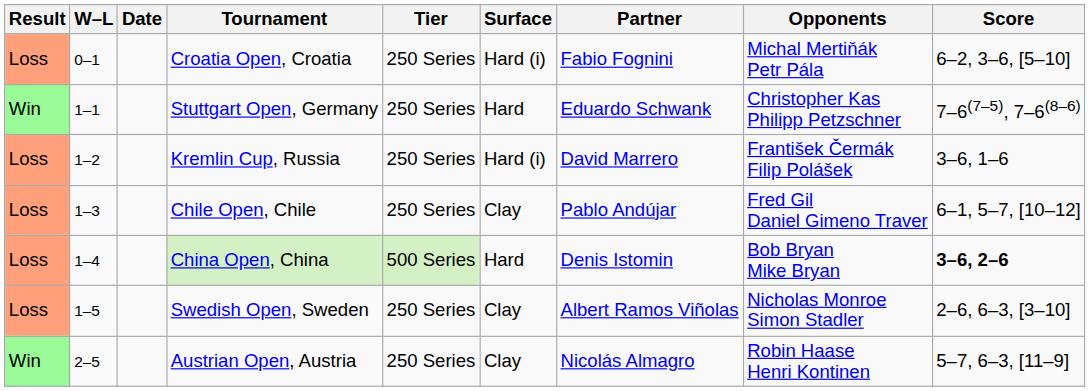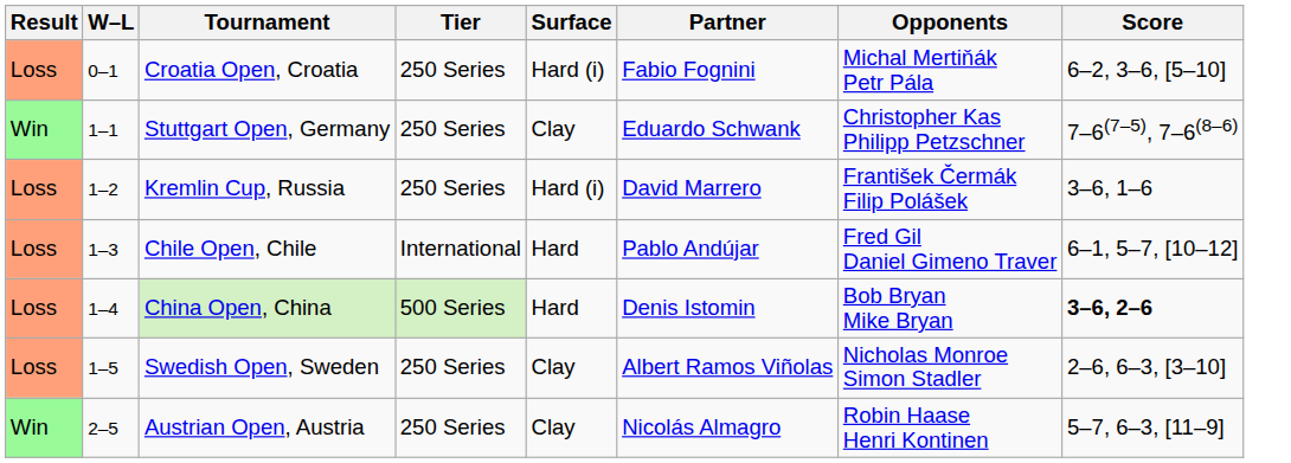- column: Date
Stuttgart Open, Germany | Surface: Hard -> Clay
Chile Open, Chile | Tier: 250 Series -> International
Chile Open, Chile | Surface: Clay -> Hard
